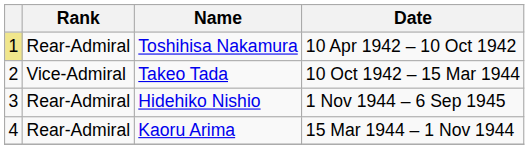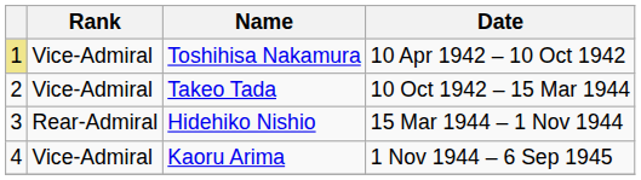Toshihisa Nakamura | Rank: Rear-Admiral -> Vice-Admiral
Hidehiko Nishio | Date: 1 Nov 1944 – 6 Sep 1945 -> 15 Mar 1944 – 1 Nov 1944
Kaoru Arima | Rank: Rear-Admiral -> Vice-Admiral
Kaoru Arima | Date: 15 Mar 1944 – 1 Nov 1944 -> 1 Nov 1944 – 6 Sep 1945
